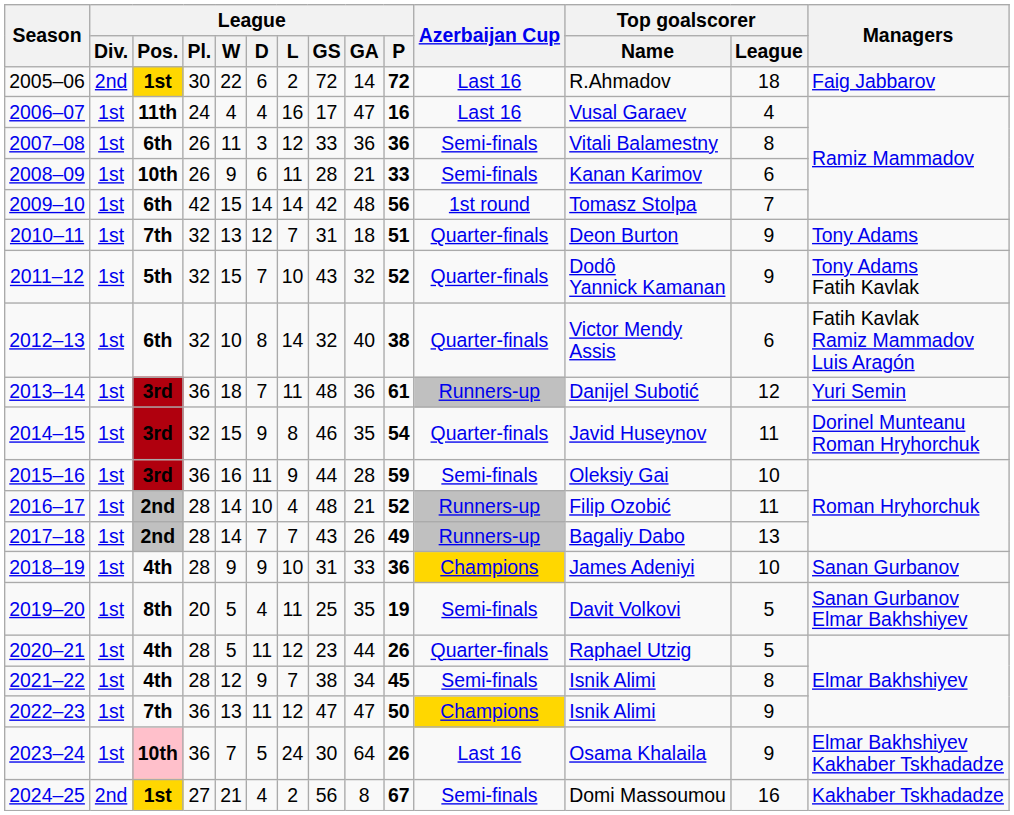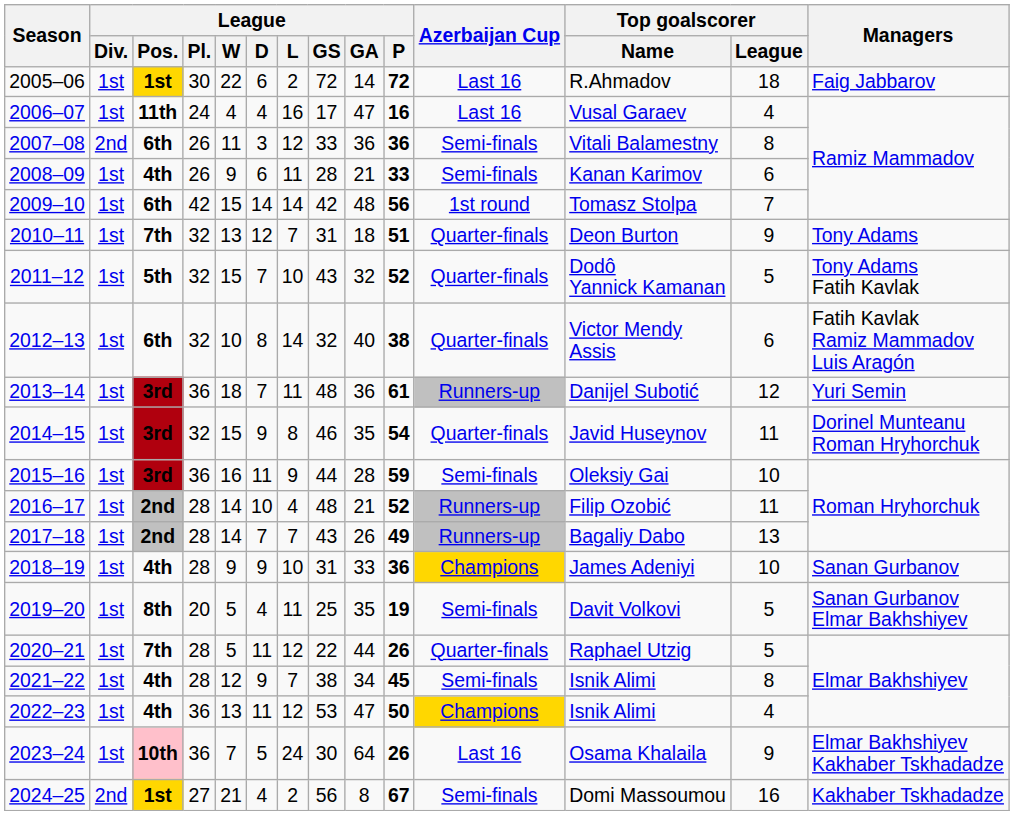2005–06 | League / Div.: 2nd -> 1st
2007–08 | League / Div.: 1st -> 2nd
2008–09 | League / Pos.: 10th -> 4th
2011–12 | Top goalscorer / League: 9 -> 5
2020–21 | League / Pos.: 4th -> 7th
2020–21 | League / GS: 23 -> 22
2022–23 | League / Pos.: 7th -> 4th
2022–23 | League / GS: 47 -> 53
2022–23 | Top goalscorer / League: 9 -> 4
